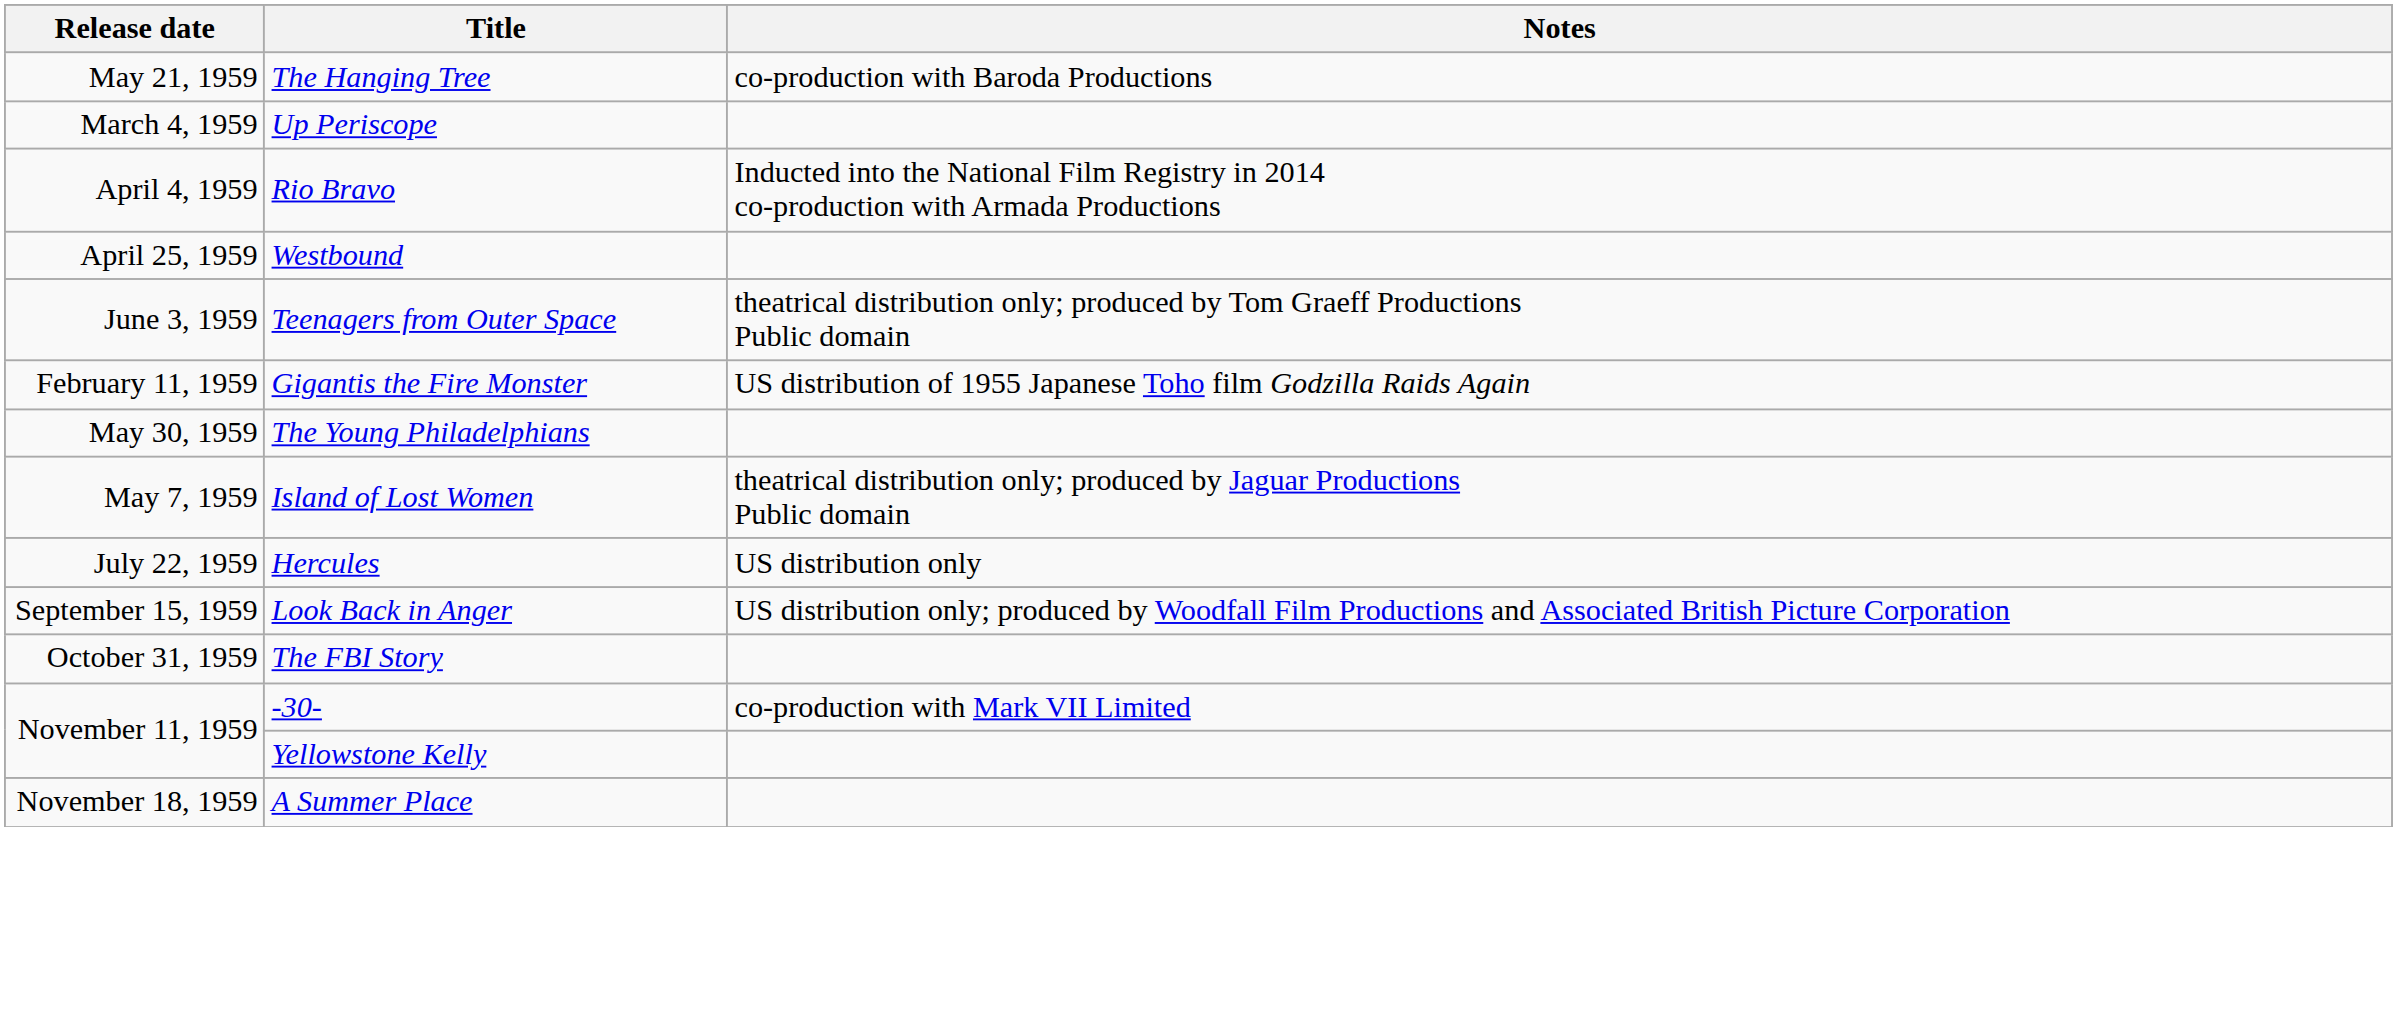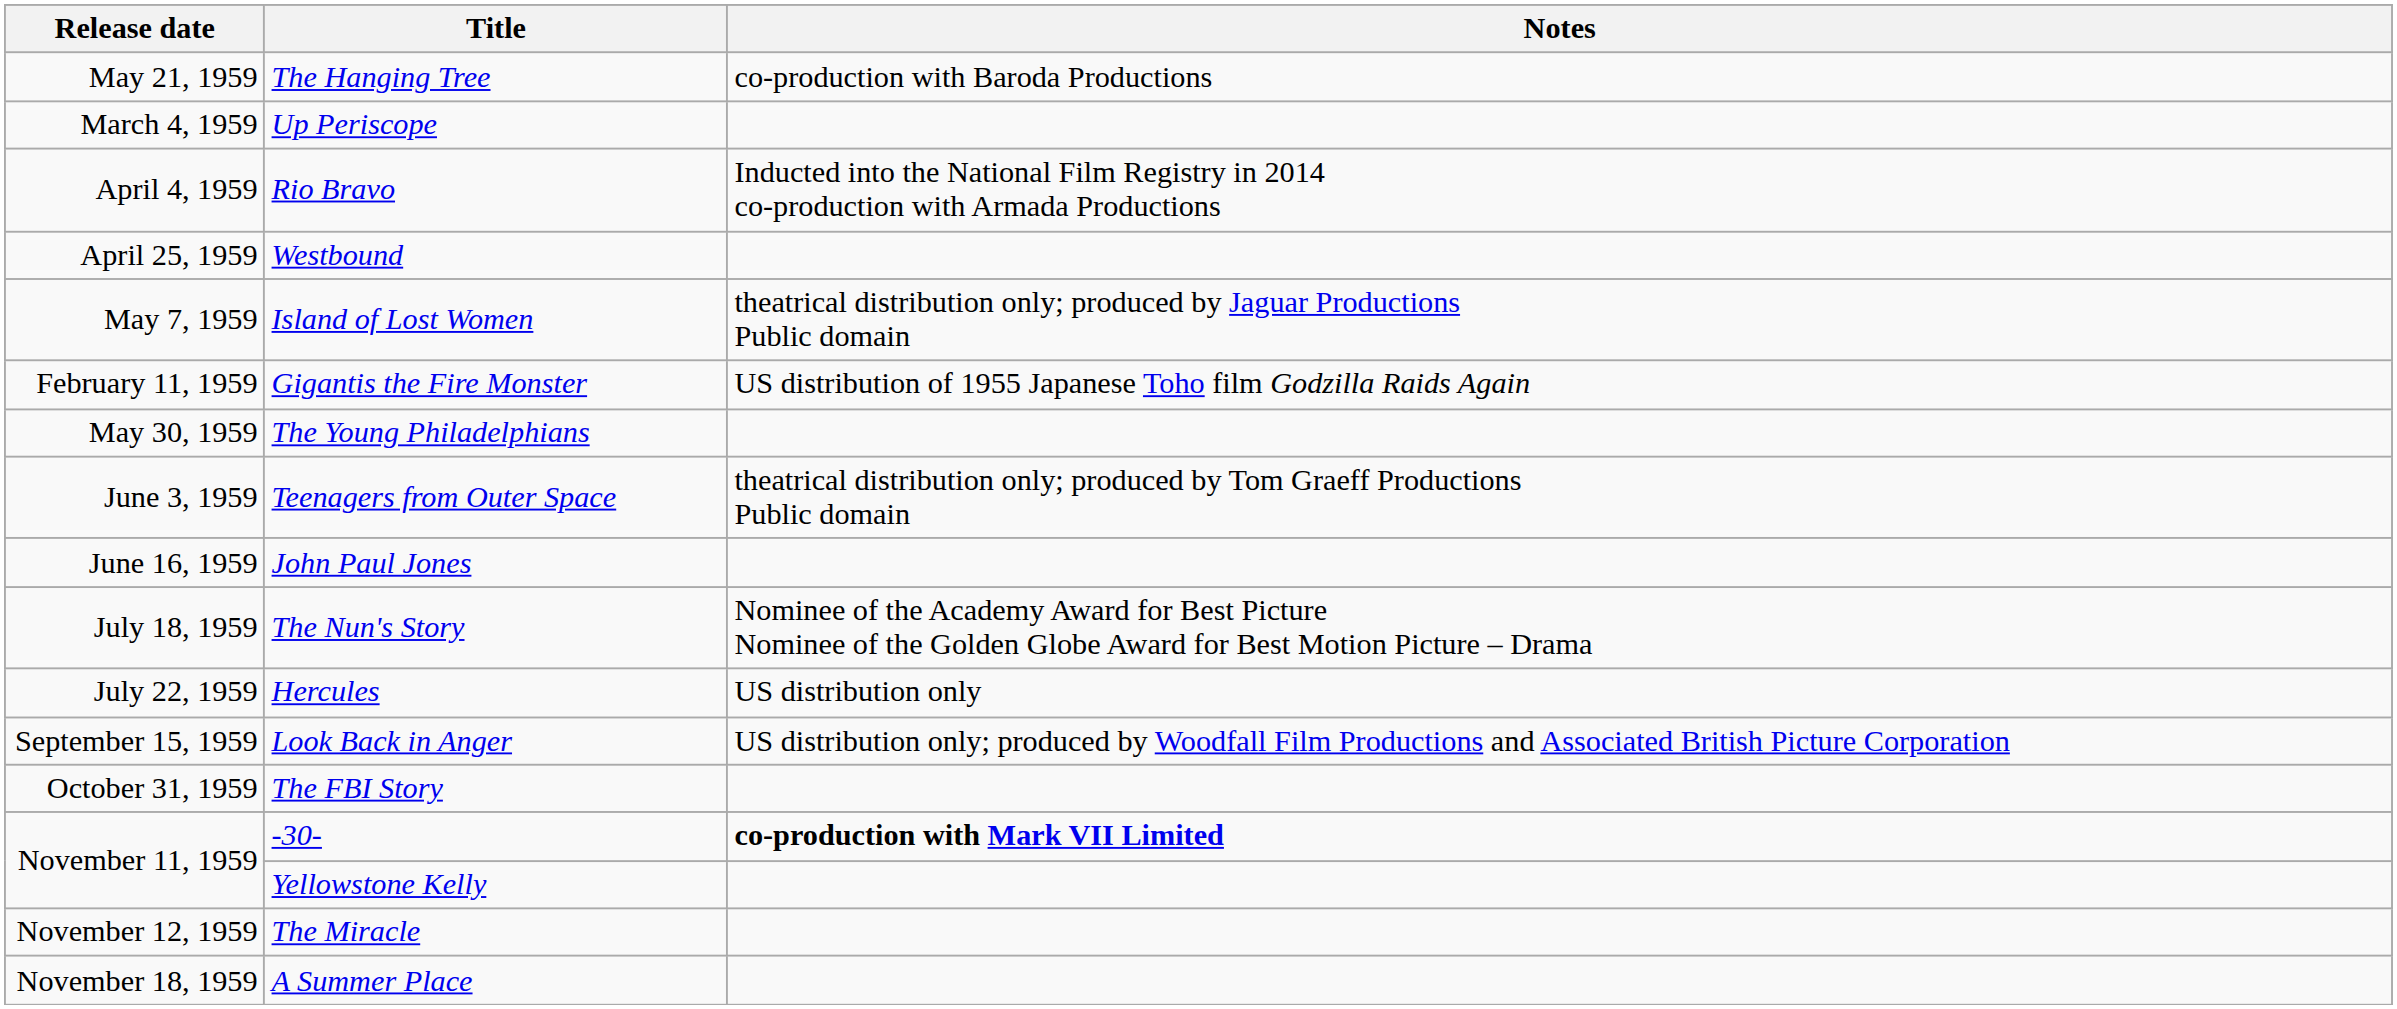rows swapped: Island of Lost Women <-> Teenagers from Outer Space
+ row: June 16, 1959 | John Paul Jones
+ row: July 18, 1959 | The Nun's Story | Nominee of the Academy Award for Best Picture Nominee of the Golden Globe Award for Best Motion Picture – Drama
-30- | Notes: normal -> bold
+ row: November 12, 1959 | The Miracle
